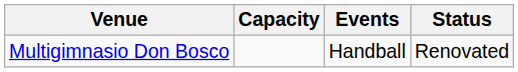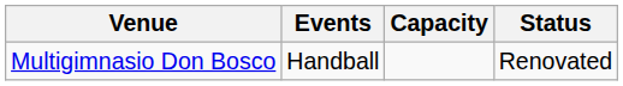columns swapped: Events <-> Capacity
